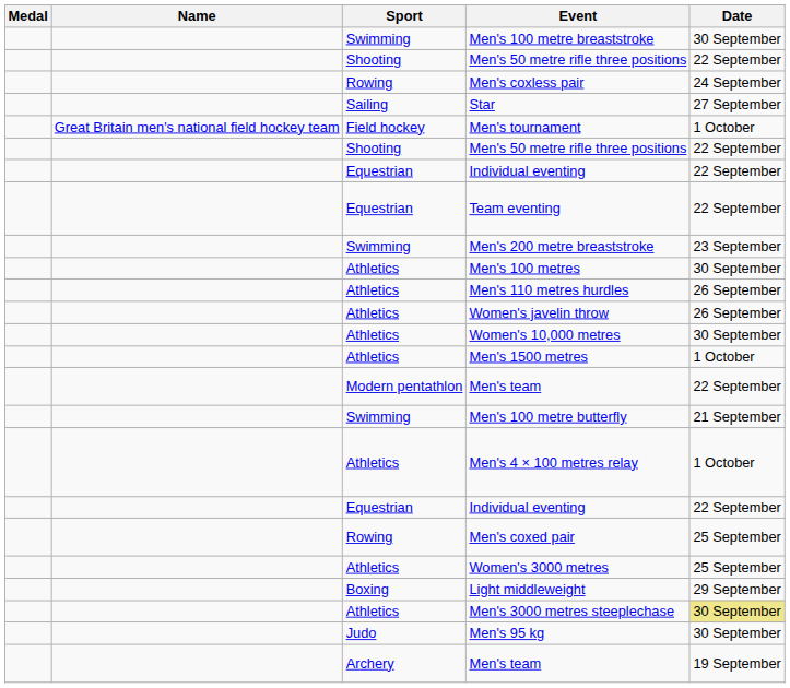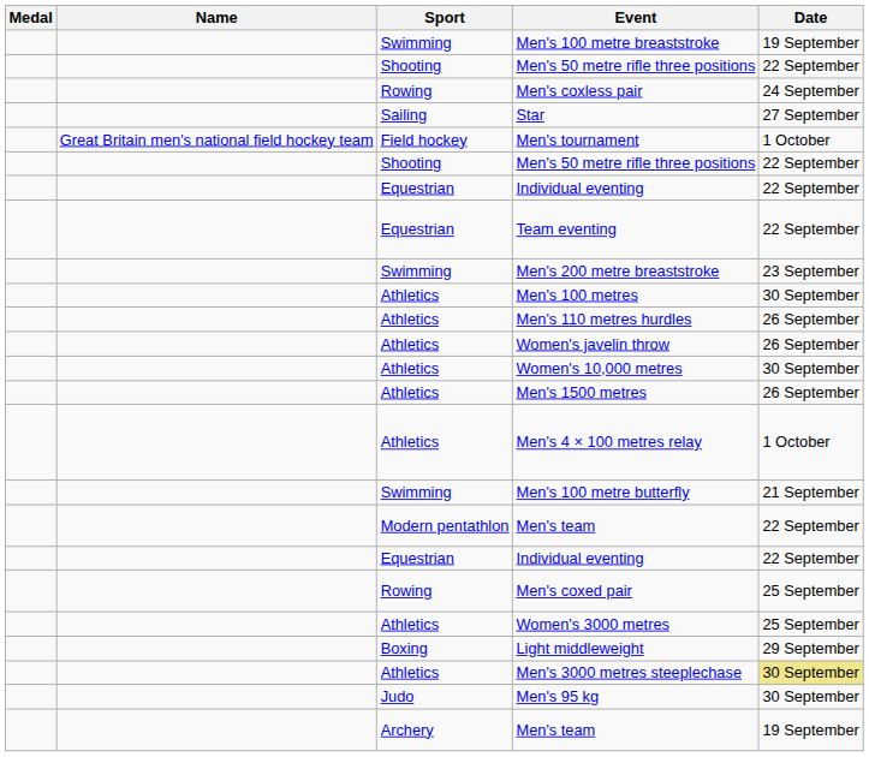Men's 100 metre breaststroke | Date: 30 September -> 19 September
Men's 1500 metres | Date: 1 October -> 26 September
rows swapped: Men's 4 × 100 metres relay <-> Modern pentathlon / Men's team
